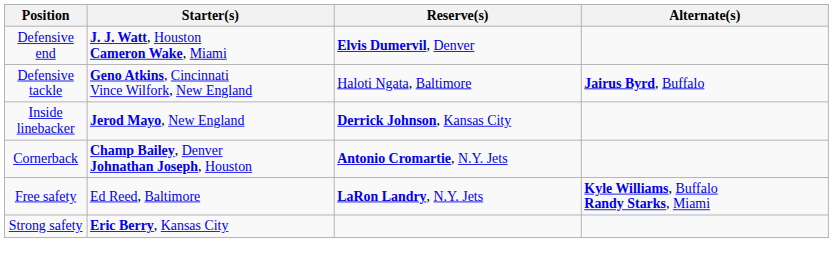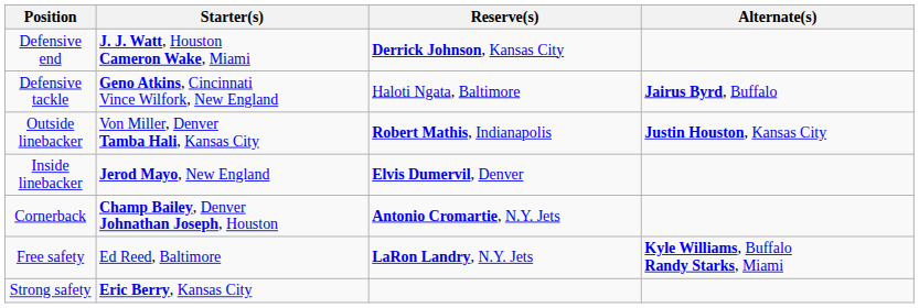Defensive end | Reserve(s): Elvis Dumervil, Denver -> Derrick Johnson, Kansas City
+ row: Outside linebacker | Von Miller, Denver Tamba Hali, Kansas City | Robert Mathis, Indianapolis | Justin Houston, Kansas City
Inside linebacker | Reserve(s): Derrick Johnson, Kansas City -> Elvis Dumervil, Denver
